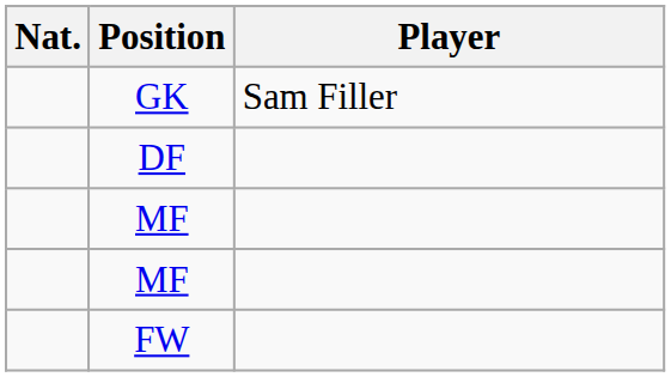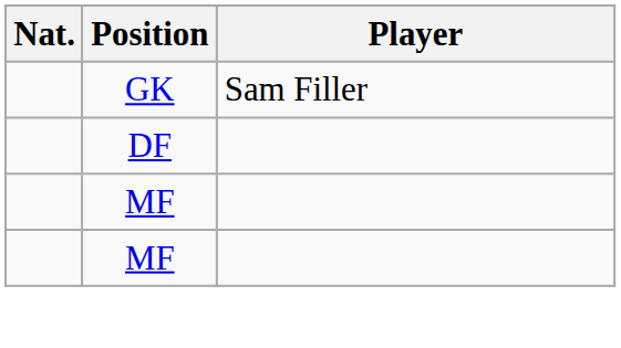- row: FW
